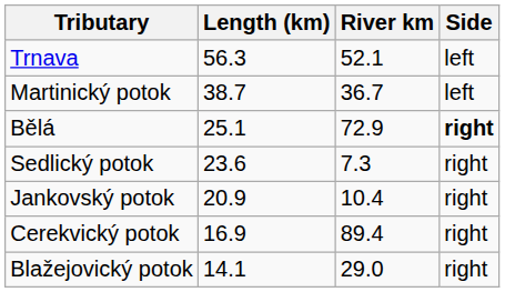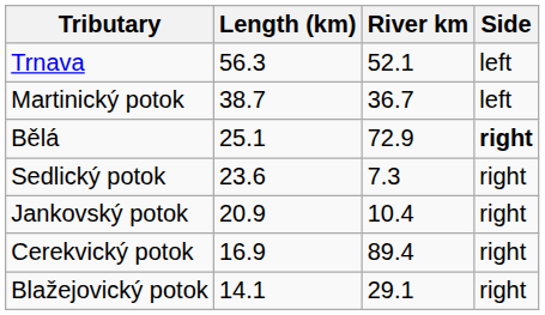Blažejovický potok | River km: 29.0 -> 29.1
